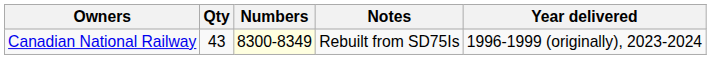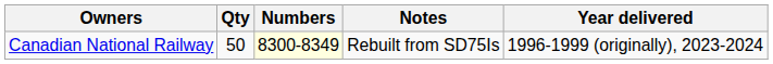Canadian National Railway | Qty: 43 -> 50
